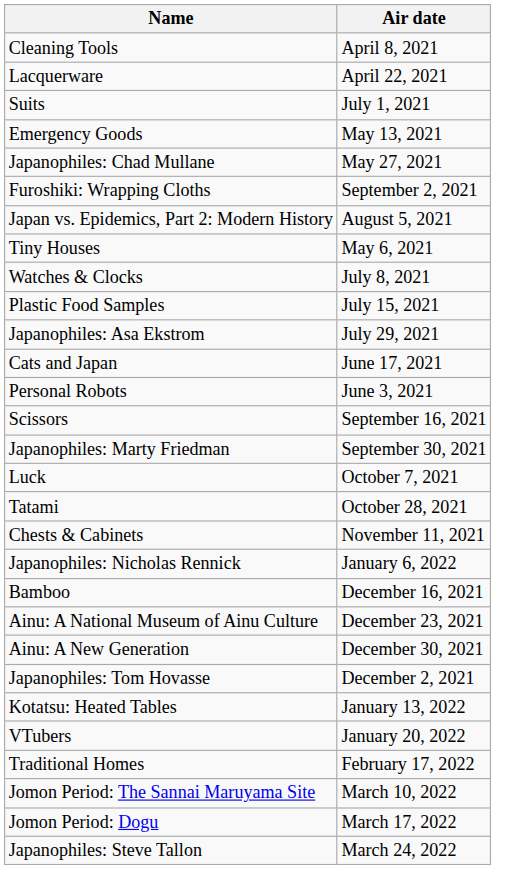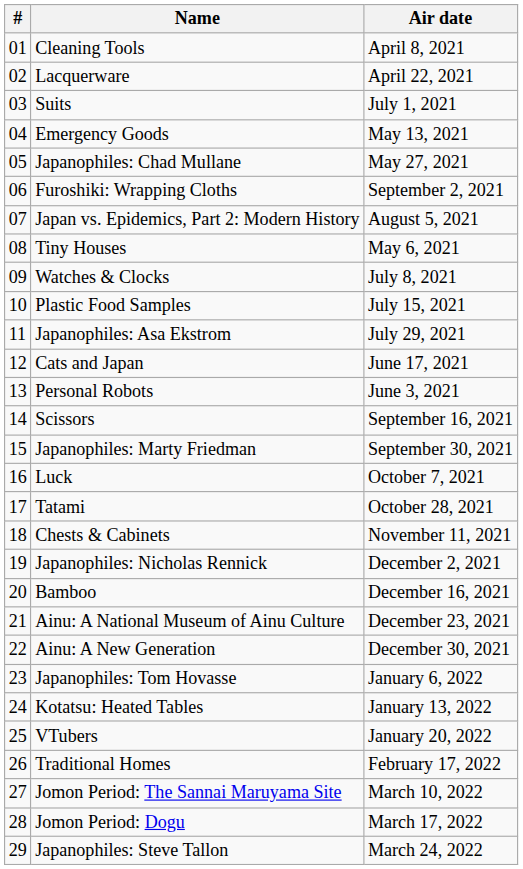+ column: # | 01 | 02 | 03 | 04 | 05 | 06 | 07 | 08 | 09 | 10 | 11 | 12 | 13 | 14 | 15 | 16 | 17 | 18 | 19 | 20 | 21 | 22 | 23 | 24 | 25 | 26 | 27 | 28 | 29
Japanophiles: Nicholas Rennick | Air date: January 6, 2022 -> December 2, 2021
Japanophiles: Tom Hovasse | Air date: December 2, 2021 -> January 6, 2022
